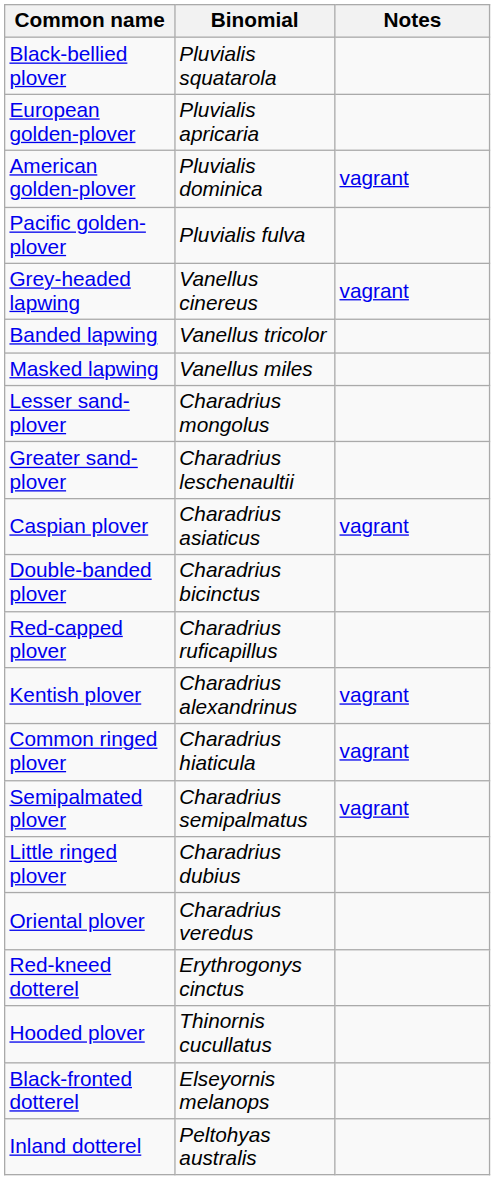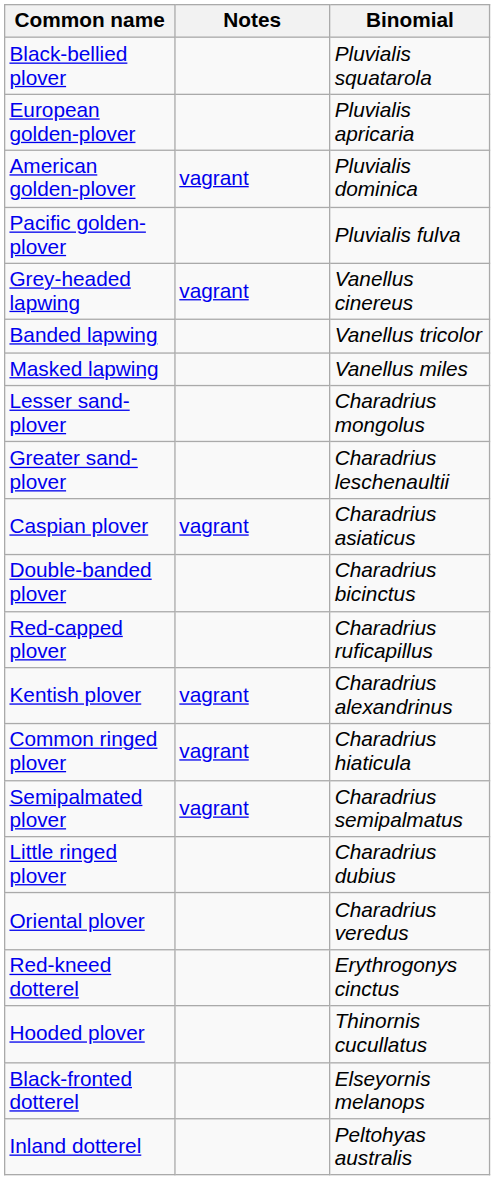columns swapped: Binomial <-> Notes
